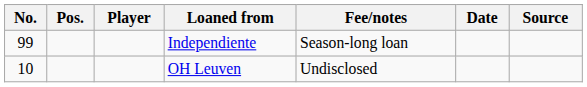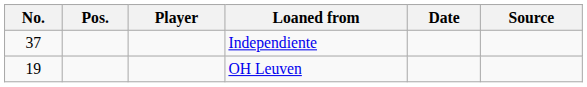- column: Fee/notes | Season-long loan | Undisclosed
Independiente | No.: 99 -> 37
OH Leuven | No.: 10 -> 19
